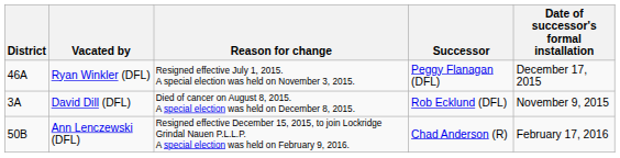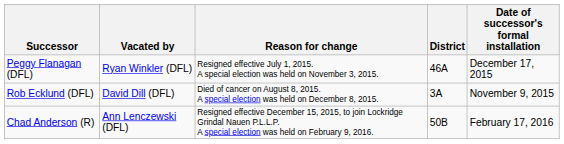columns swapped: District <-> Successor
